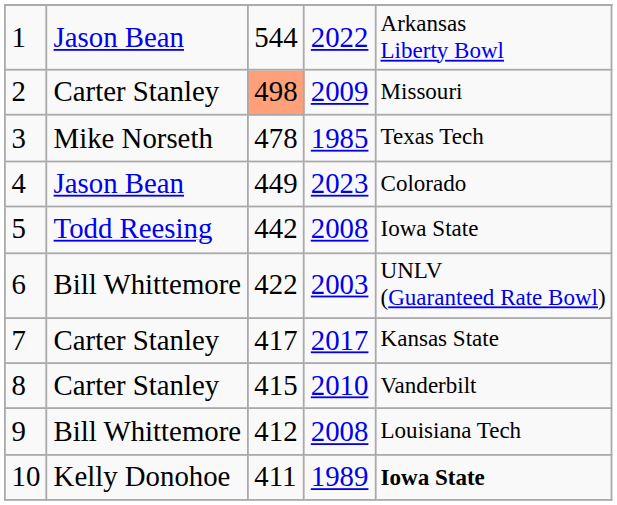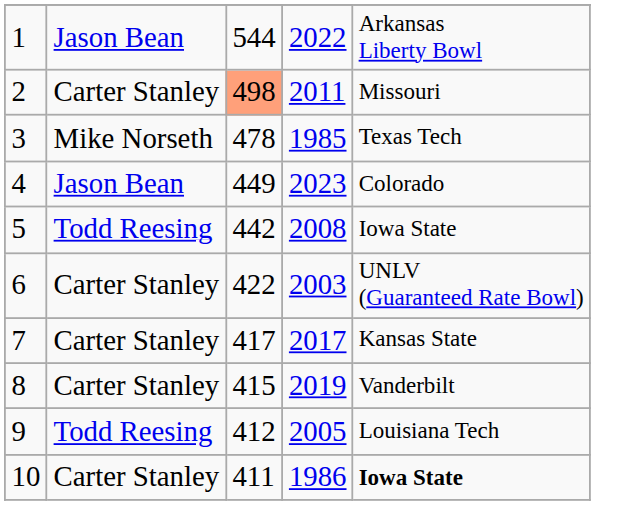2 | column 4: 2009 -> 2011
6 | column 2: Bill Whittemore -> Carter Stanley
8 | column 4: 2010 -> 2019
9 | column 2: Bill Whittemore -> Todd Reesing
9 | column 4: 2008 -> 2005
10 | column 2: Kelly Donohoe -> Carter Stanley
10 | column 4: 1989 -> 1986
